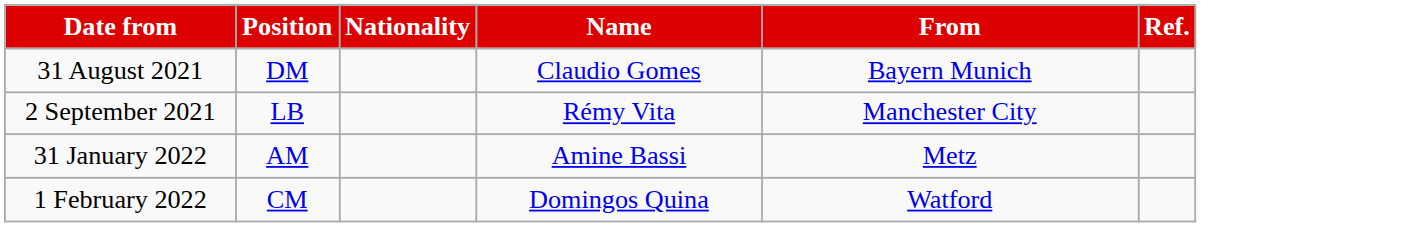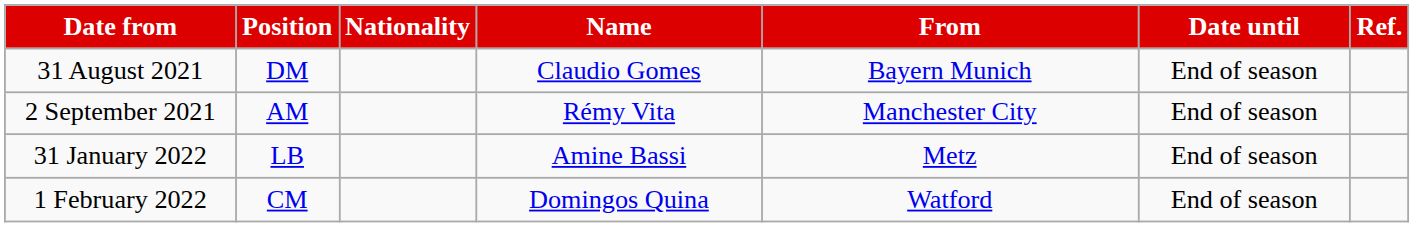+ column: Date until | End of season | End of season | End of season | End of season
2 September 2021 | Position: LB -> AM
31 January 2022 | Position: AM -> LB
